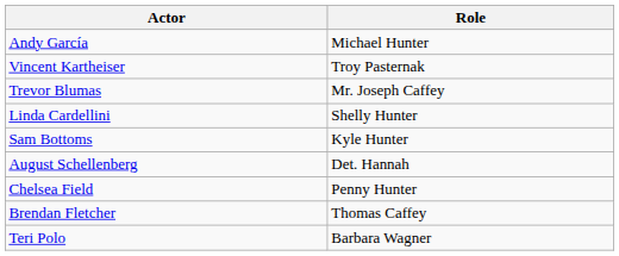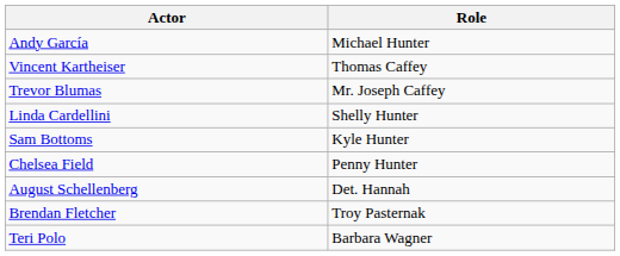Vincent Kartheiser | Role: Troy Pasternak -> Thomas Caffey
rows swapped: August Schellenberg <-> Chelsea Field
Brendan Fletcher | Role: Thomas Caffey -> Troy Pasternak
